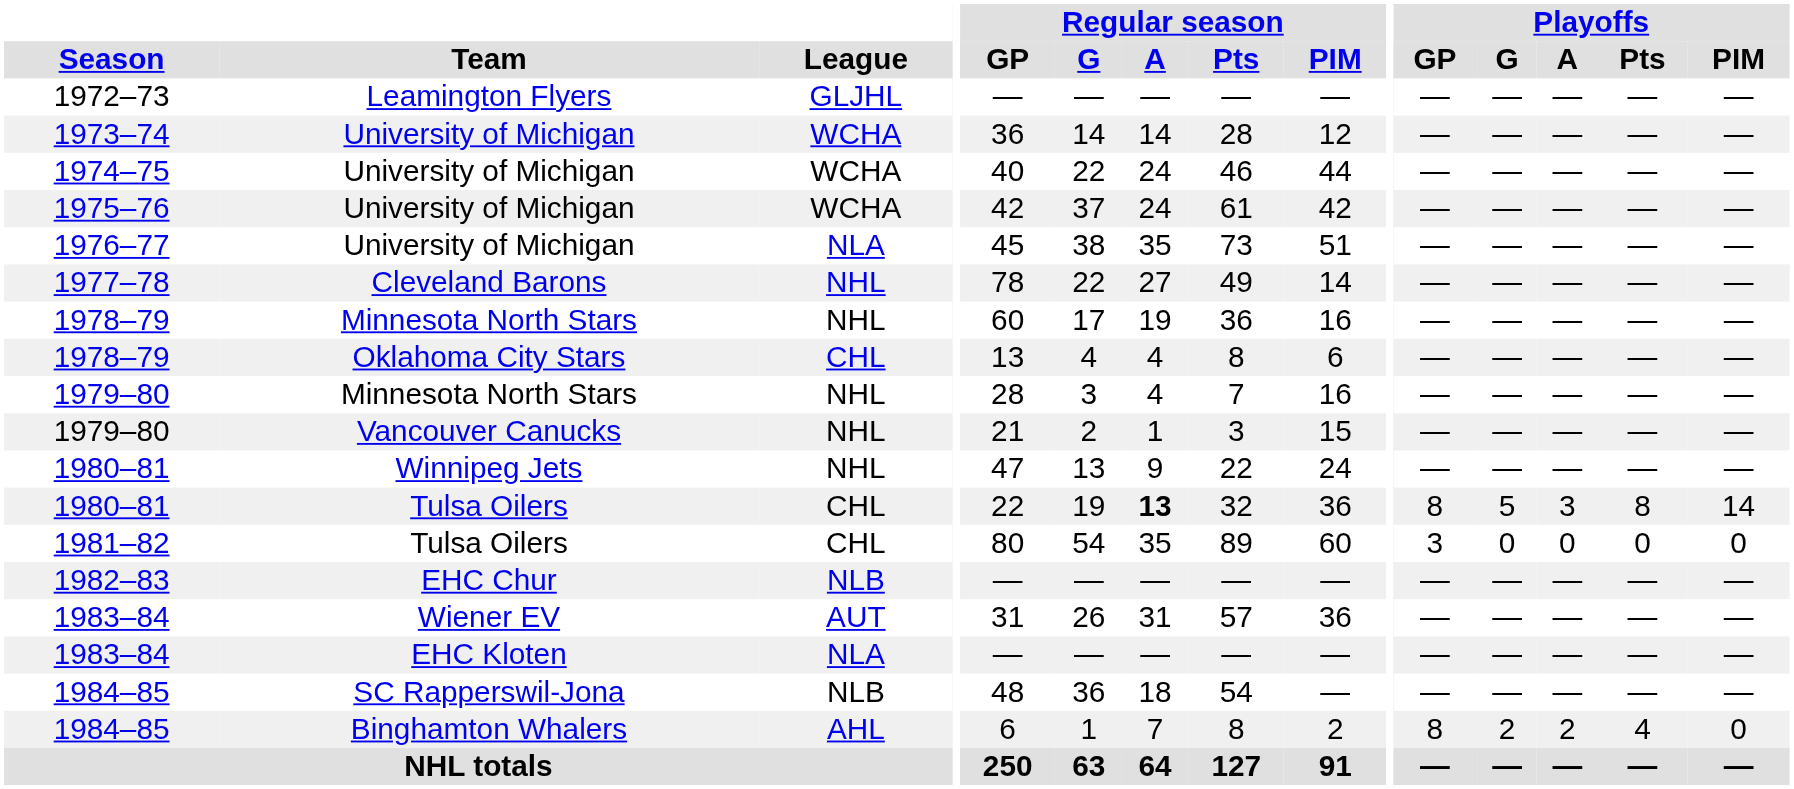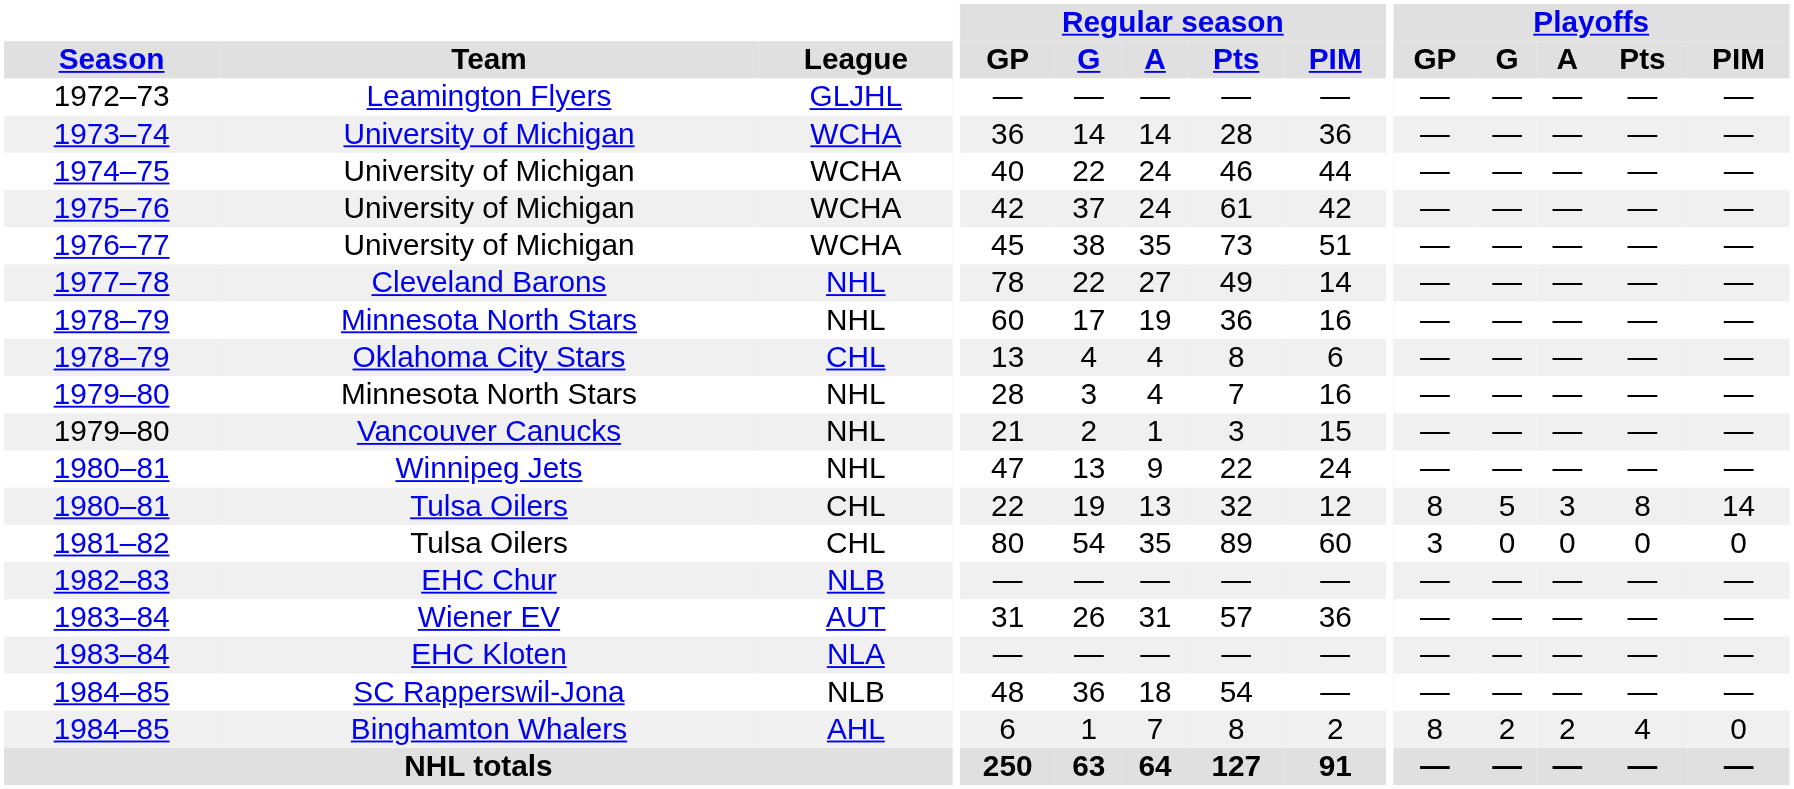1973–74 | Regular season / PIM: 12 -> 36
1976–77 | League: NLA -> WCHA
1980–81 / Tulsa Oilers | Regular season / A: bold -> normal
1980–81 / Tulsa Oilers | Regular season / PIM: 36 -> 12
